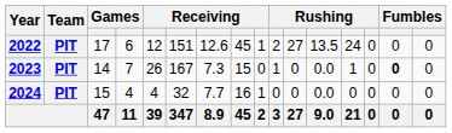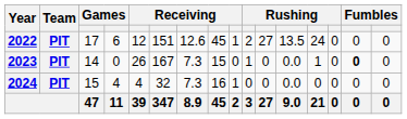2023 | column 4: 7 -> 0
2024 | column 7: 7.7 -> 7.3
